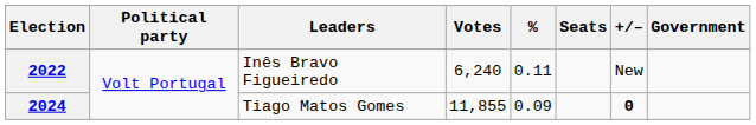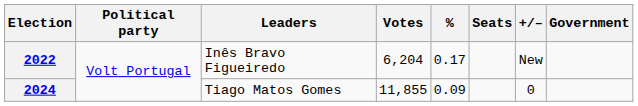2022 | Votes: 6,240 -> 6,204
2022 | %: 0.11 -> 0.17
2024 | +/–: bold -> normal
